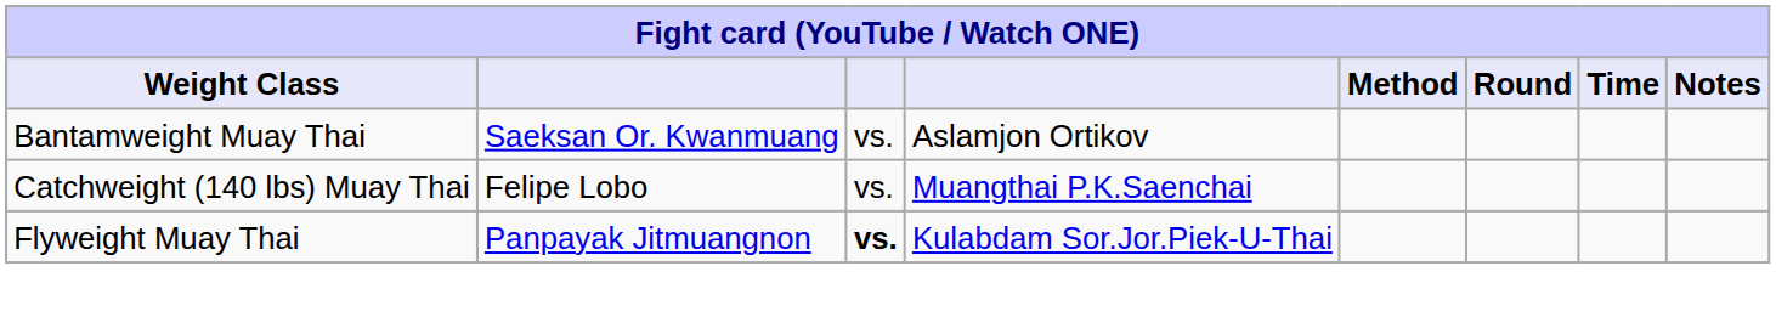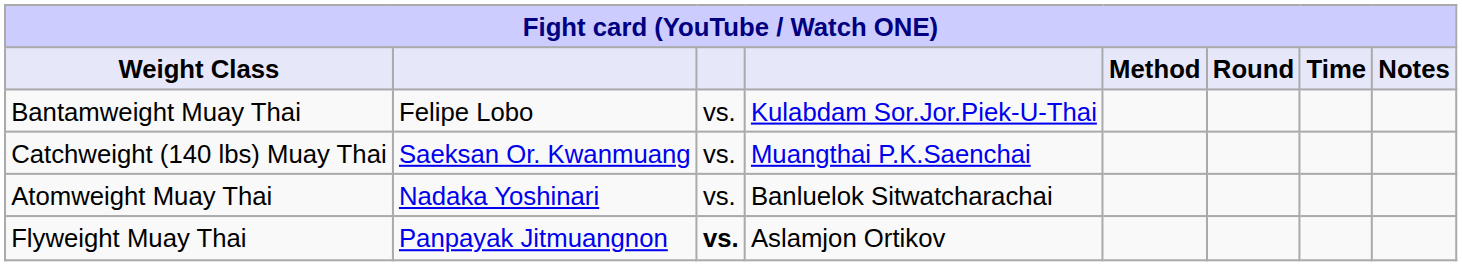Bantamweight Muay Thai | column 2: Saeksan Or. Kwanmuang -> Felipe Lobo
Bantamweight Muay Thai | column 4: Aslamjon Ortikov -> Kulabdam Sor.Jor.Piek-U-Thai
Catchweight (140 lbs) Muay Thai | column 2: Felipe Lobo -> Saeksan Or. Kwanmuang
+ row: Atomweight Muay Thai | Nadaka Yoshinari | vs. | Banluelok Sitwatcharachai
Flyweight Muay Thai | column 4: Kulabdam Sor.Jor.Piek-U-Thai -> Aslamjon Ortikov
